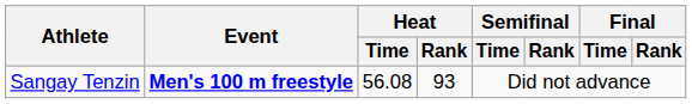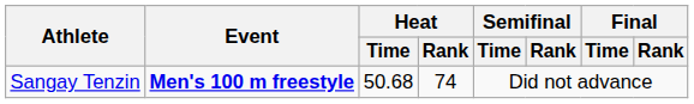Sangay Tenzin | Heat / Time: 56.08 -> 50.68
Sangay Tenzin | Heat / Rank: 93 -> 74
